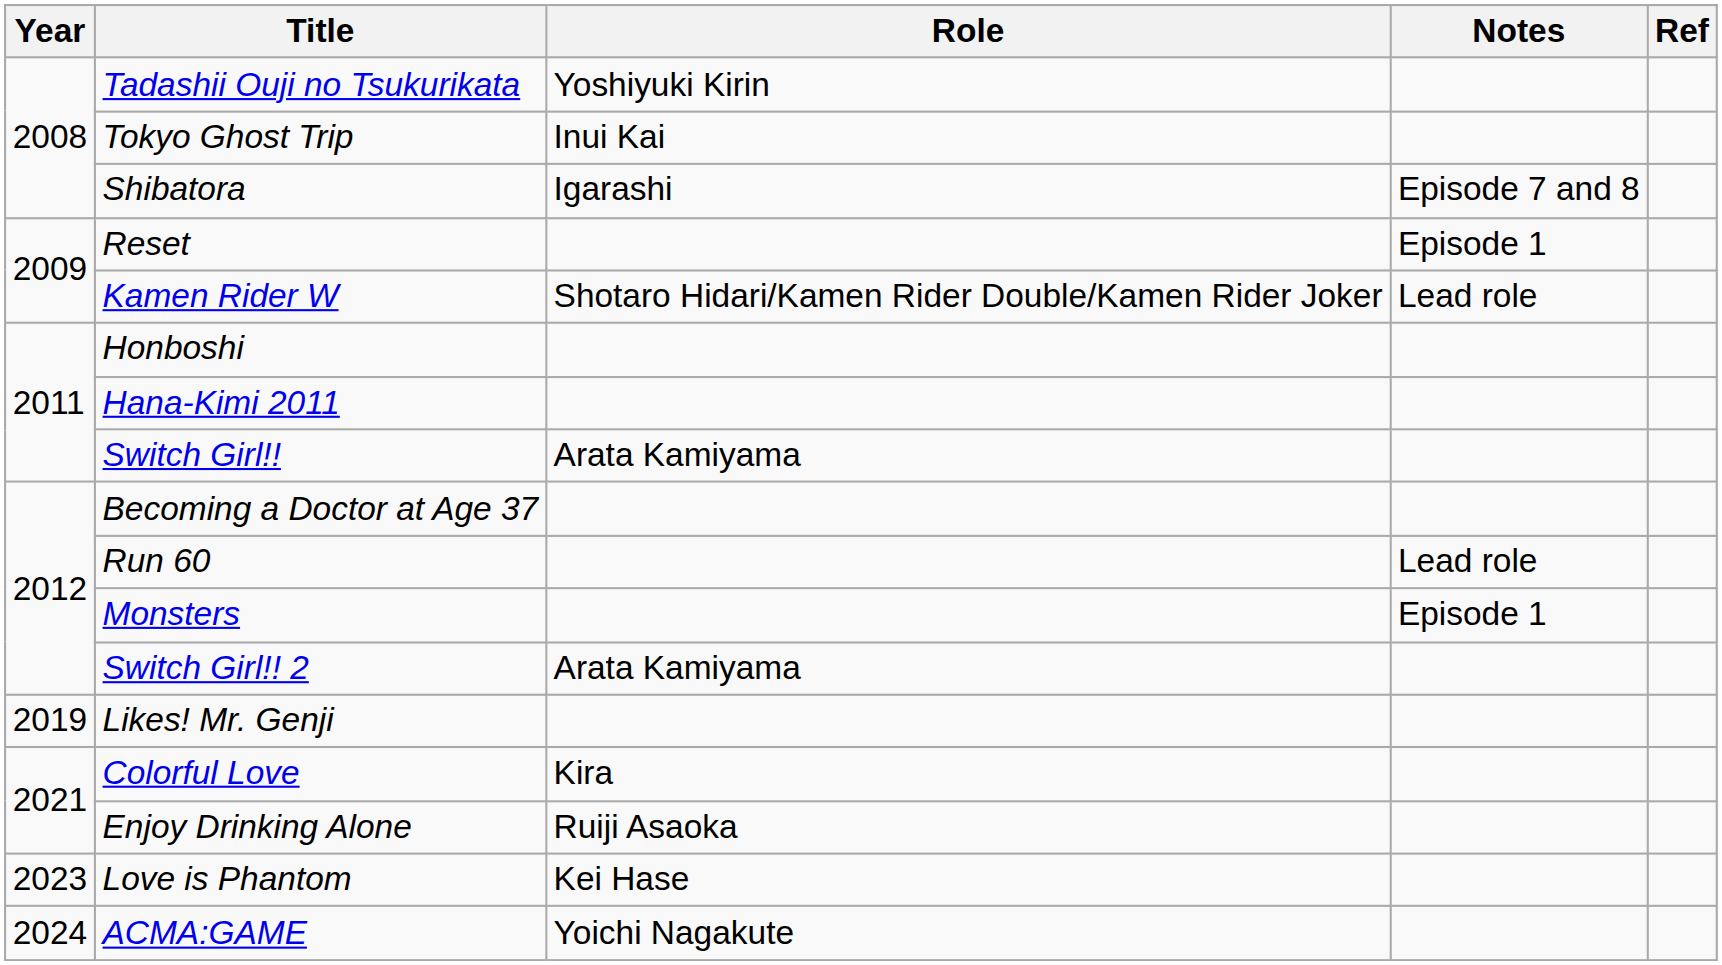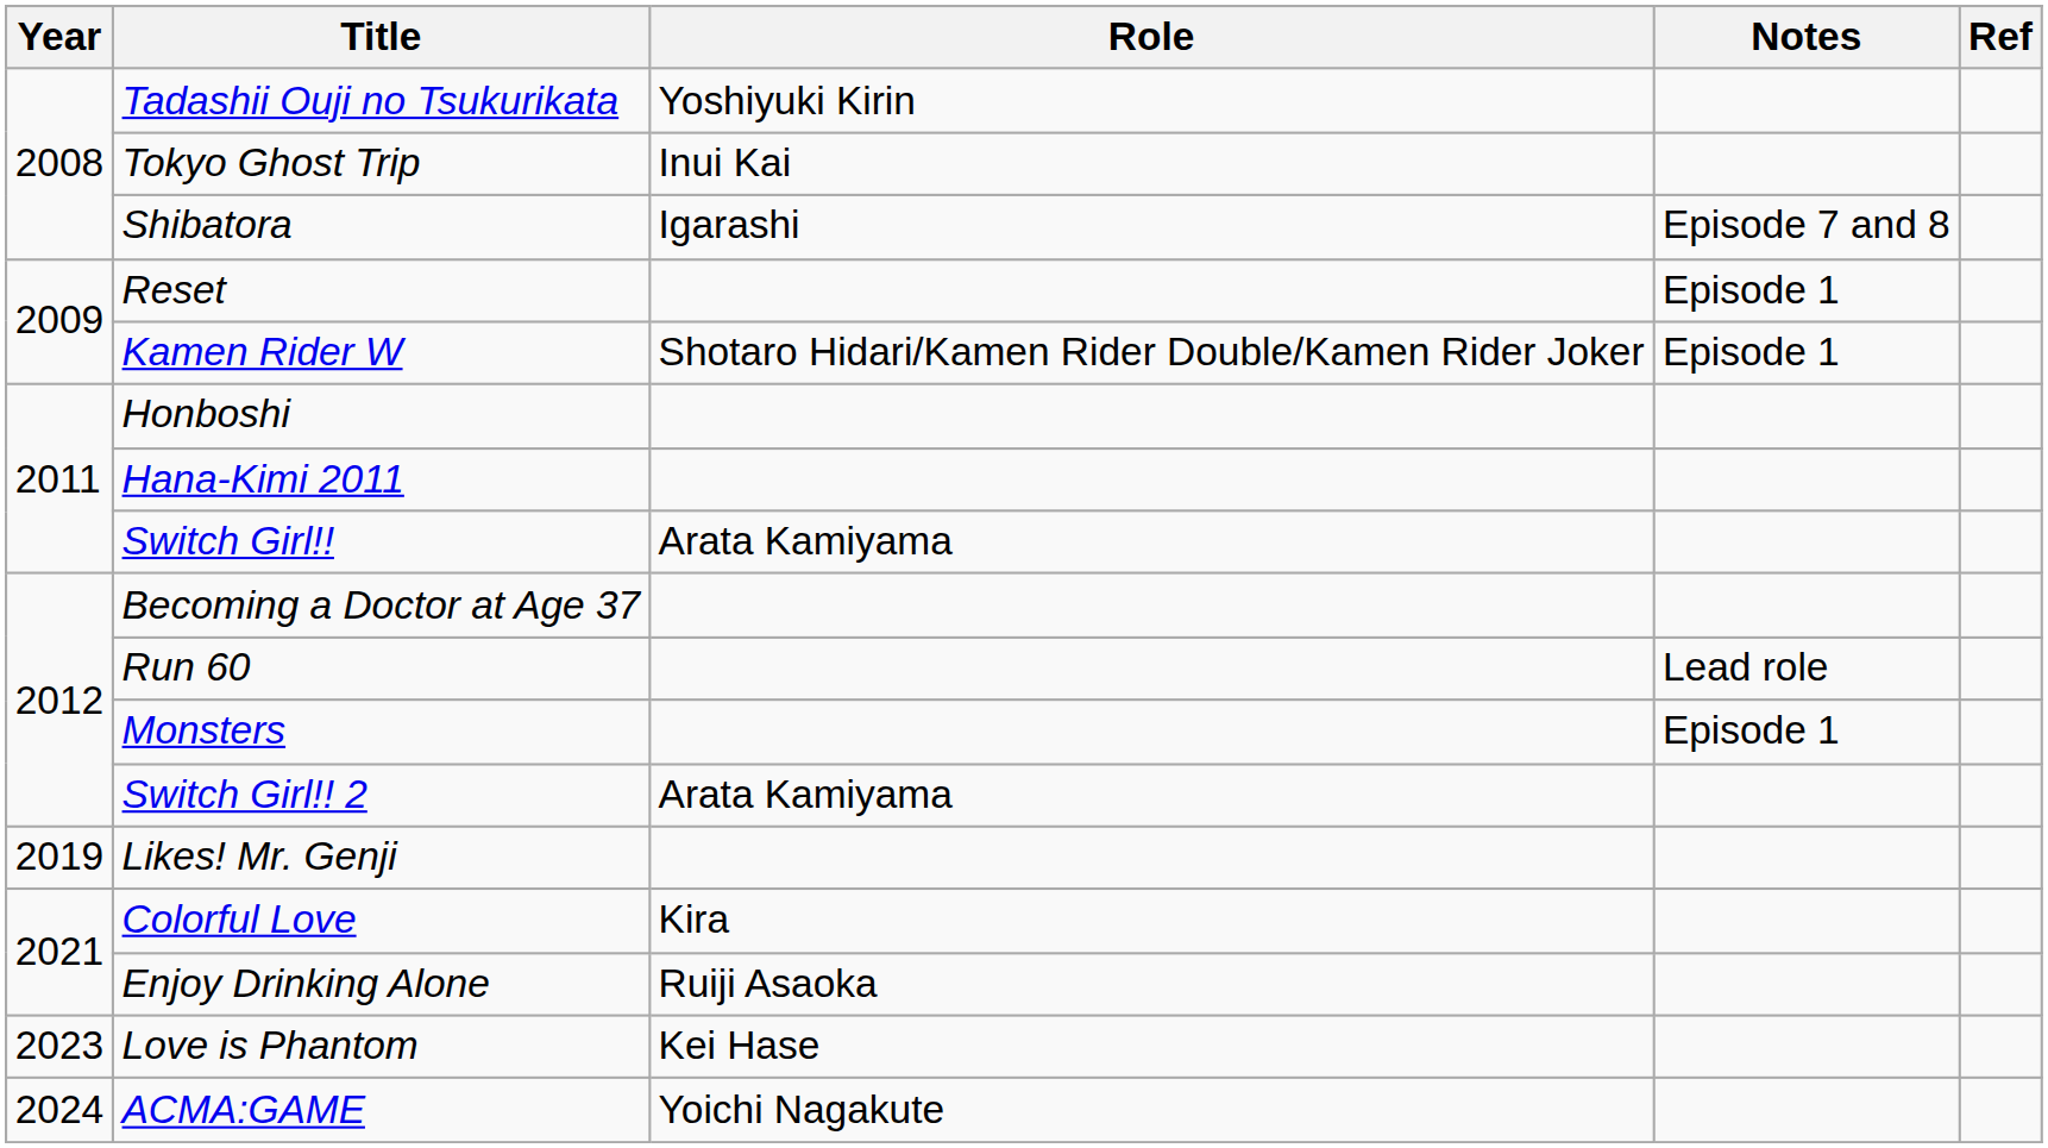Kamen Rider W | Notes: Lead role -> Episode 1
